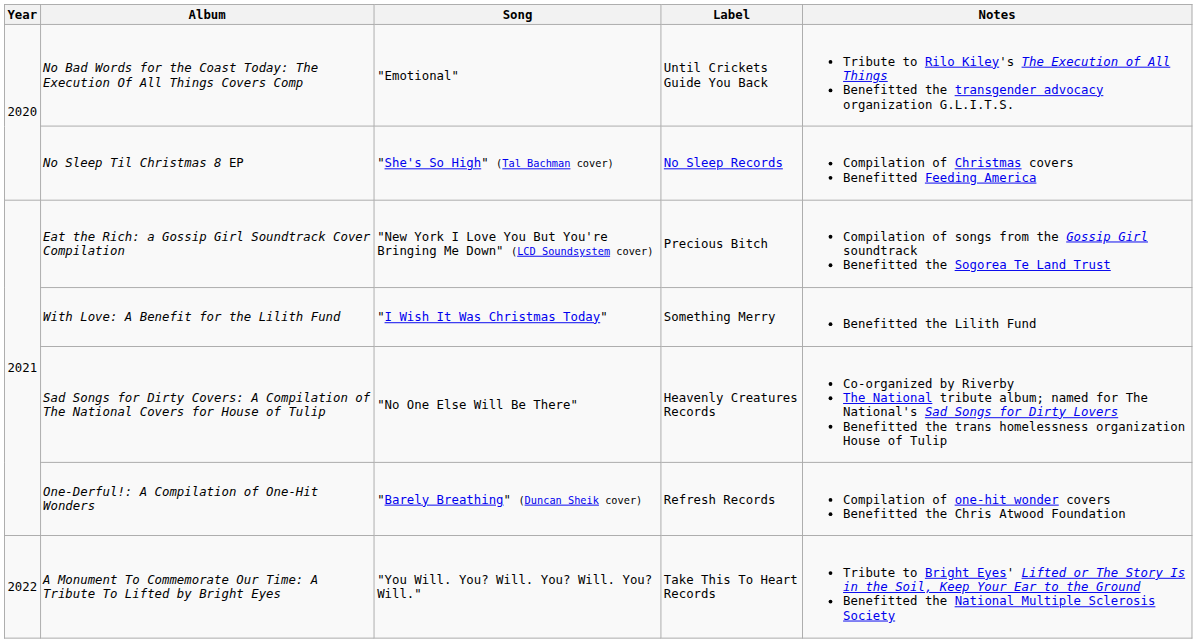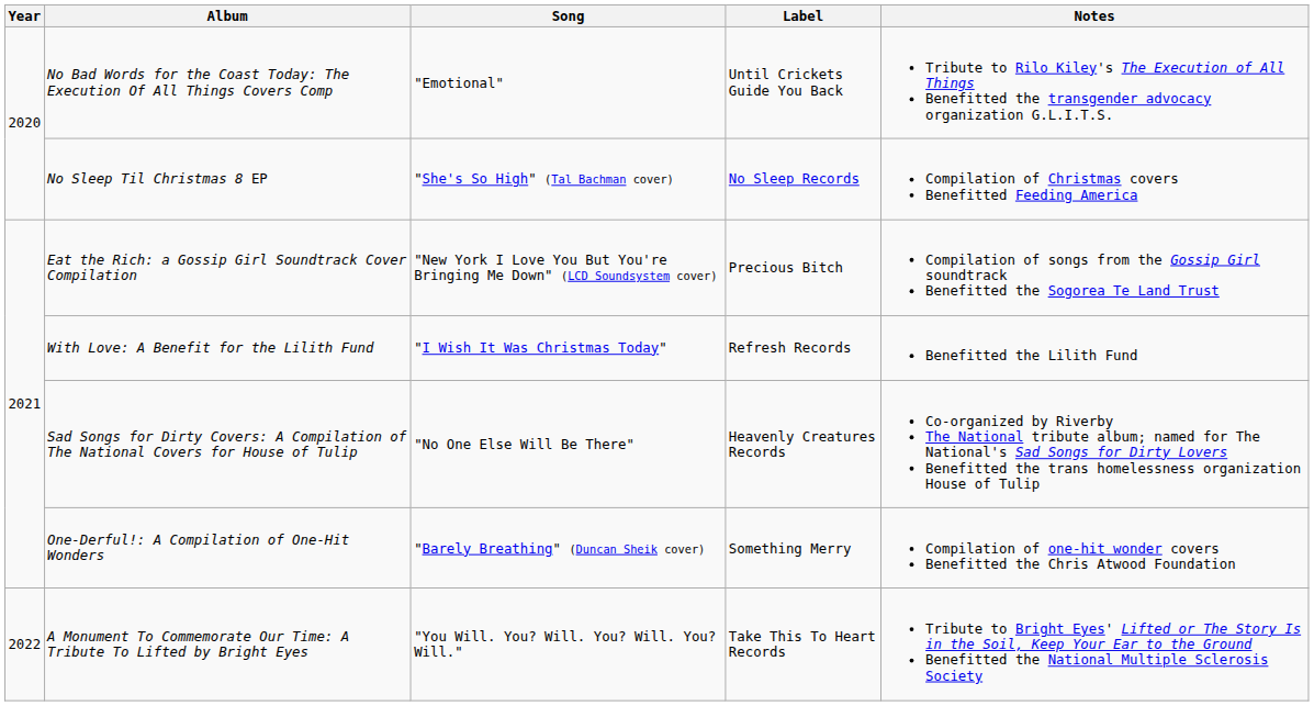With Love: A Benefit for the Lilith Fund | Label: Something Merry -> Refresh Records
One-Derful!: A Compilation of One-Hit Wonders | Label: Refresh Records -> Something Merry
